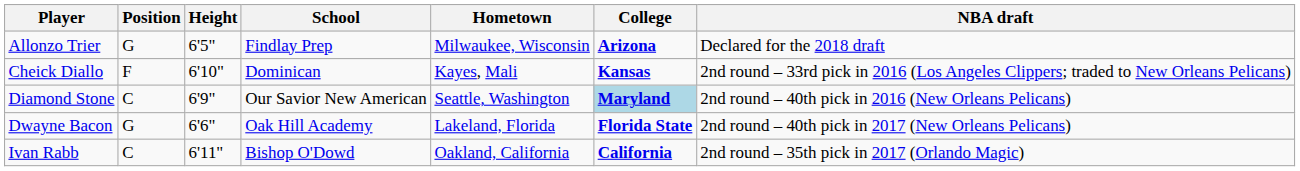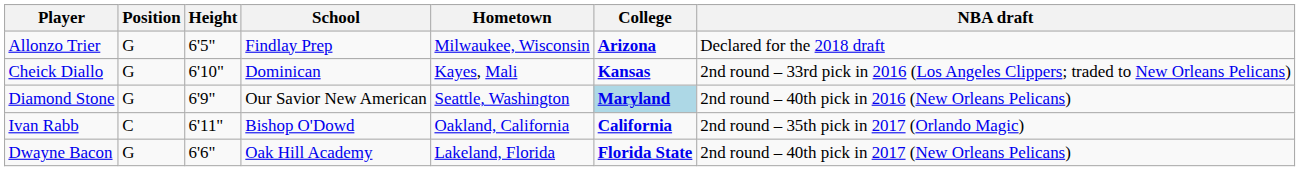Cheick Diallo | Position: F -> G
Diamond Stone | Position: C -> G
rows swapped: Ivan Rabb <-> Dwayne Bacon
